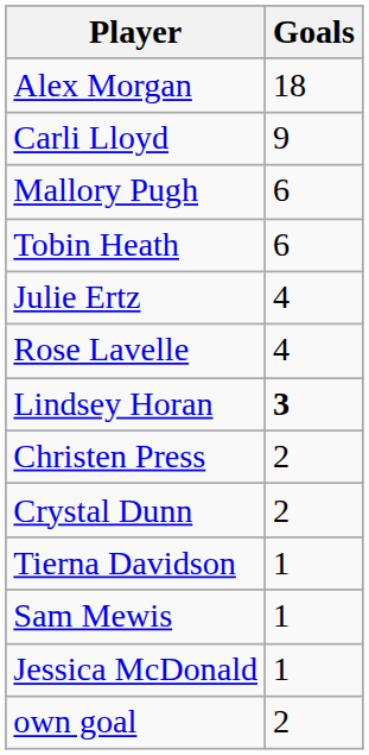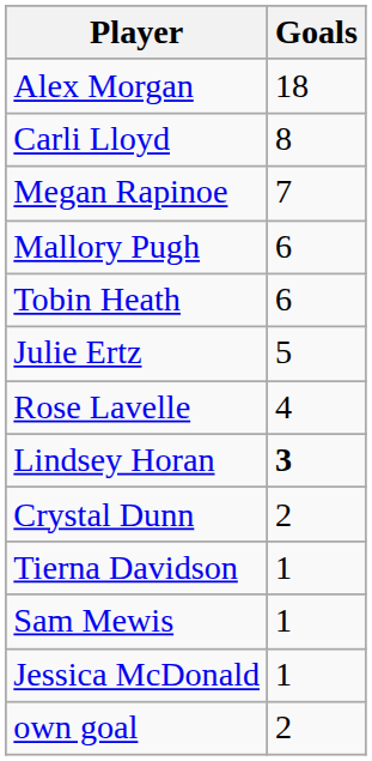Carli Lloyd | Goals: 9 -> 8
+ row: Megan Rapinoe | 7
Julie Ertz | Goals: 4 -> 5
- row: Christen Press | 2
